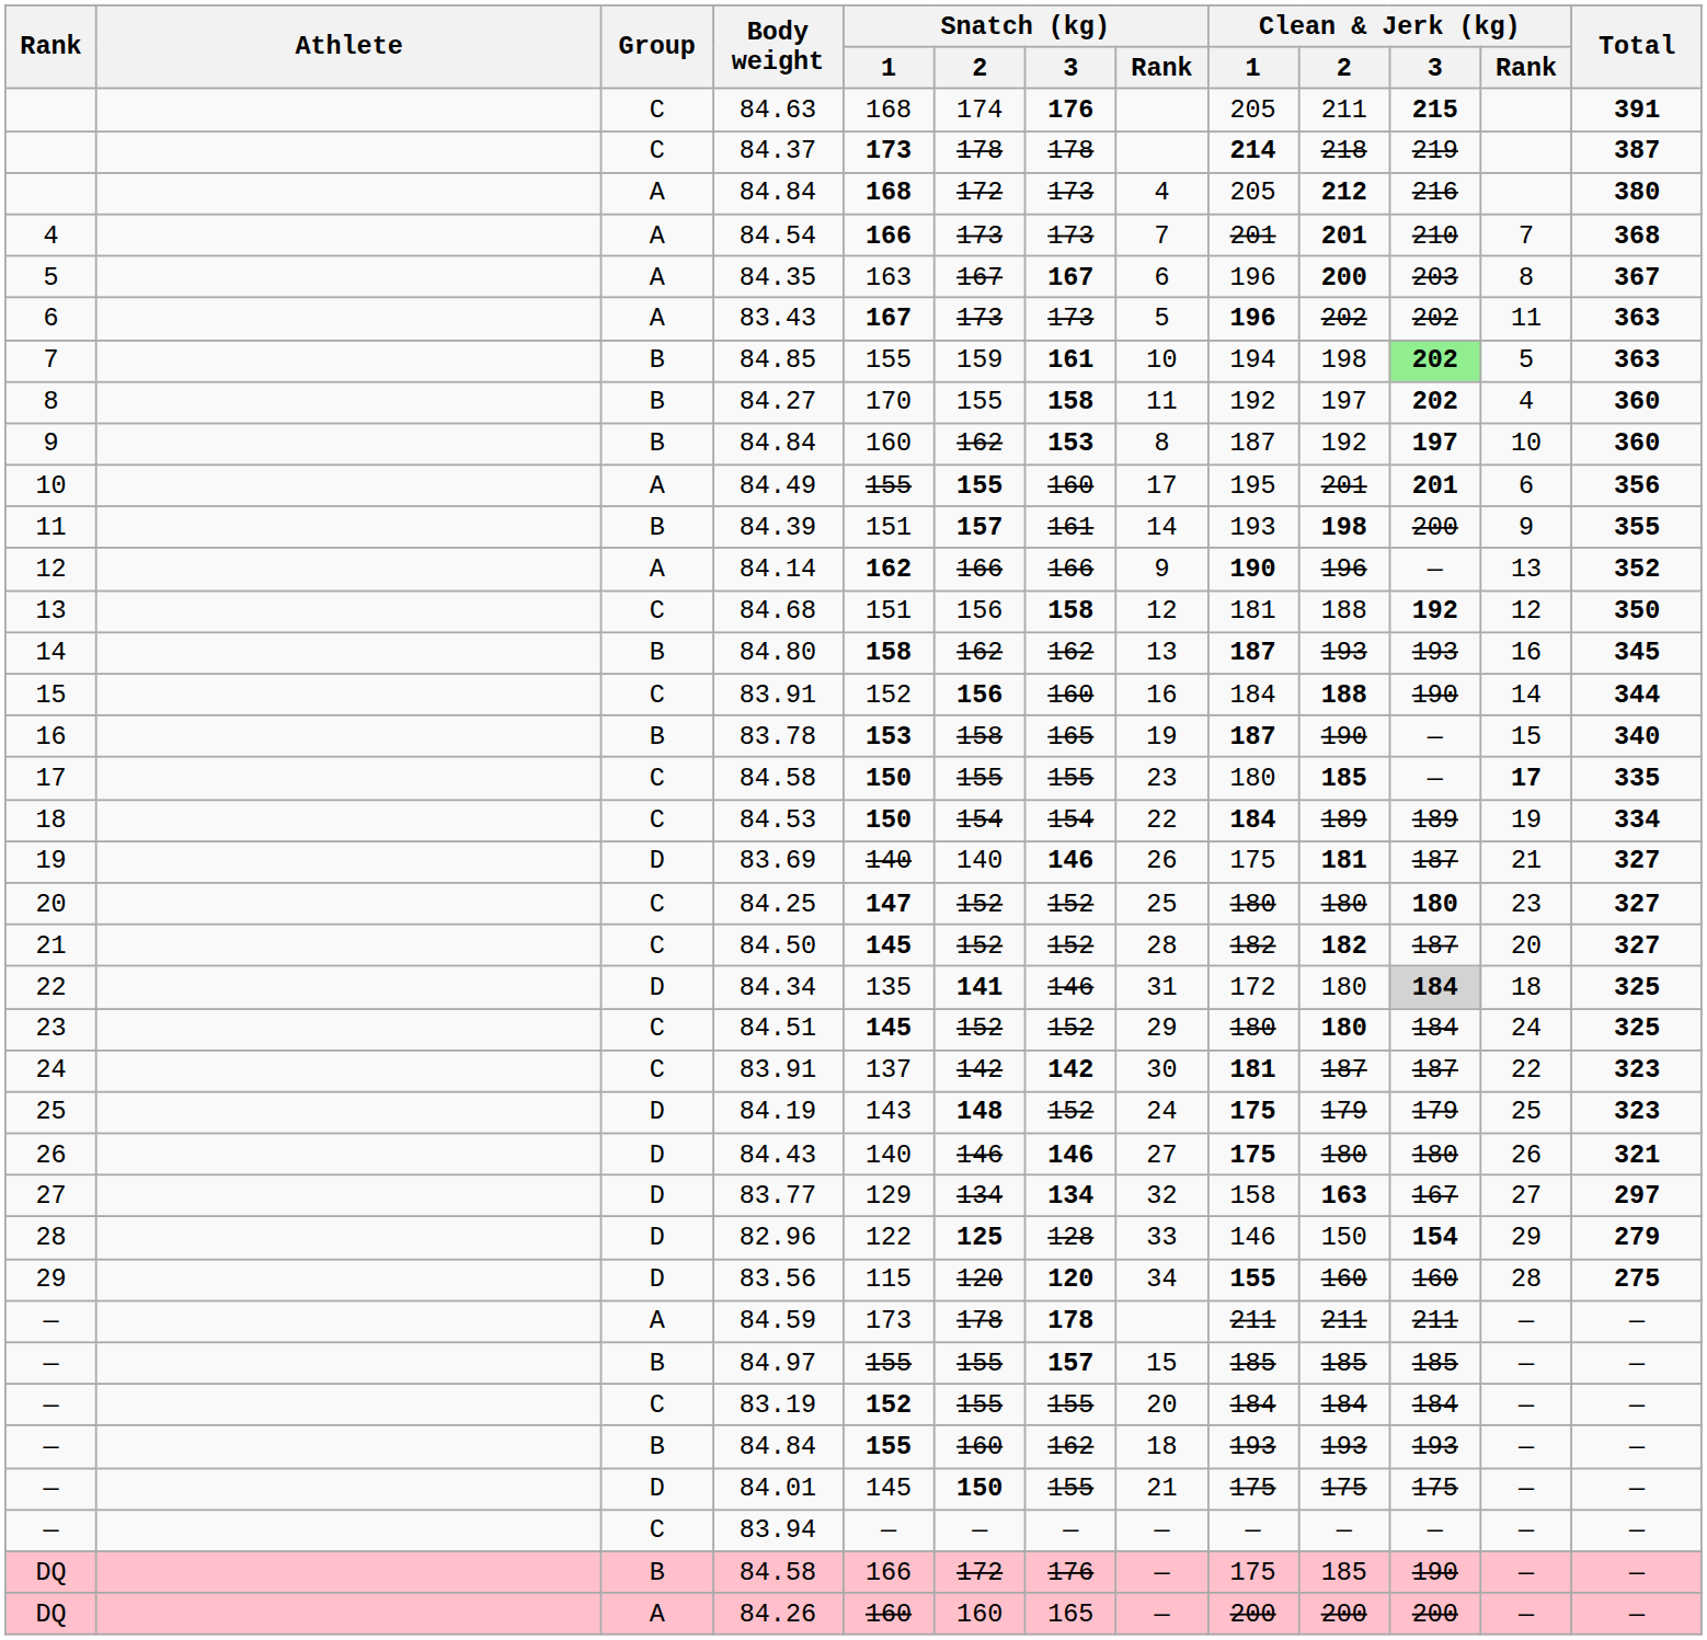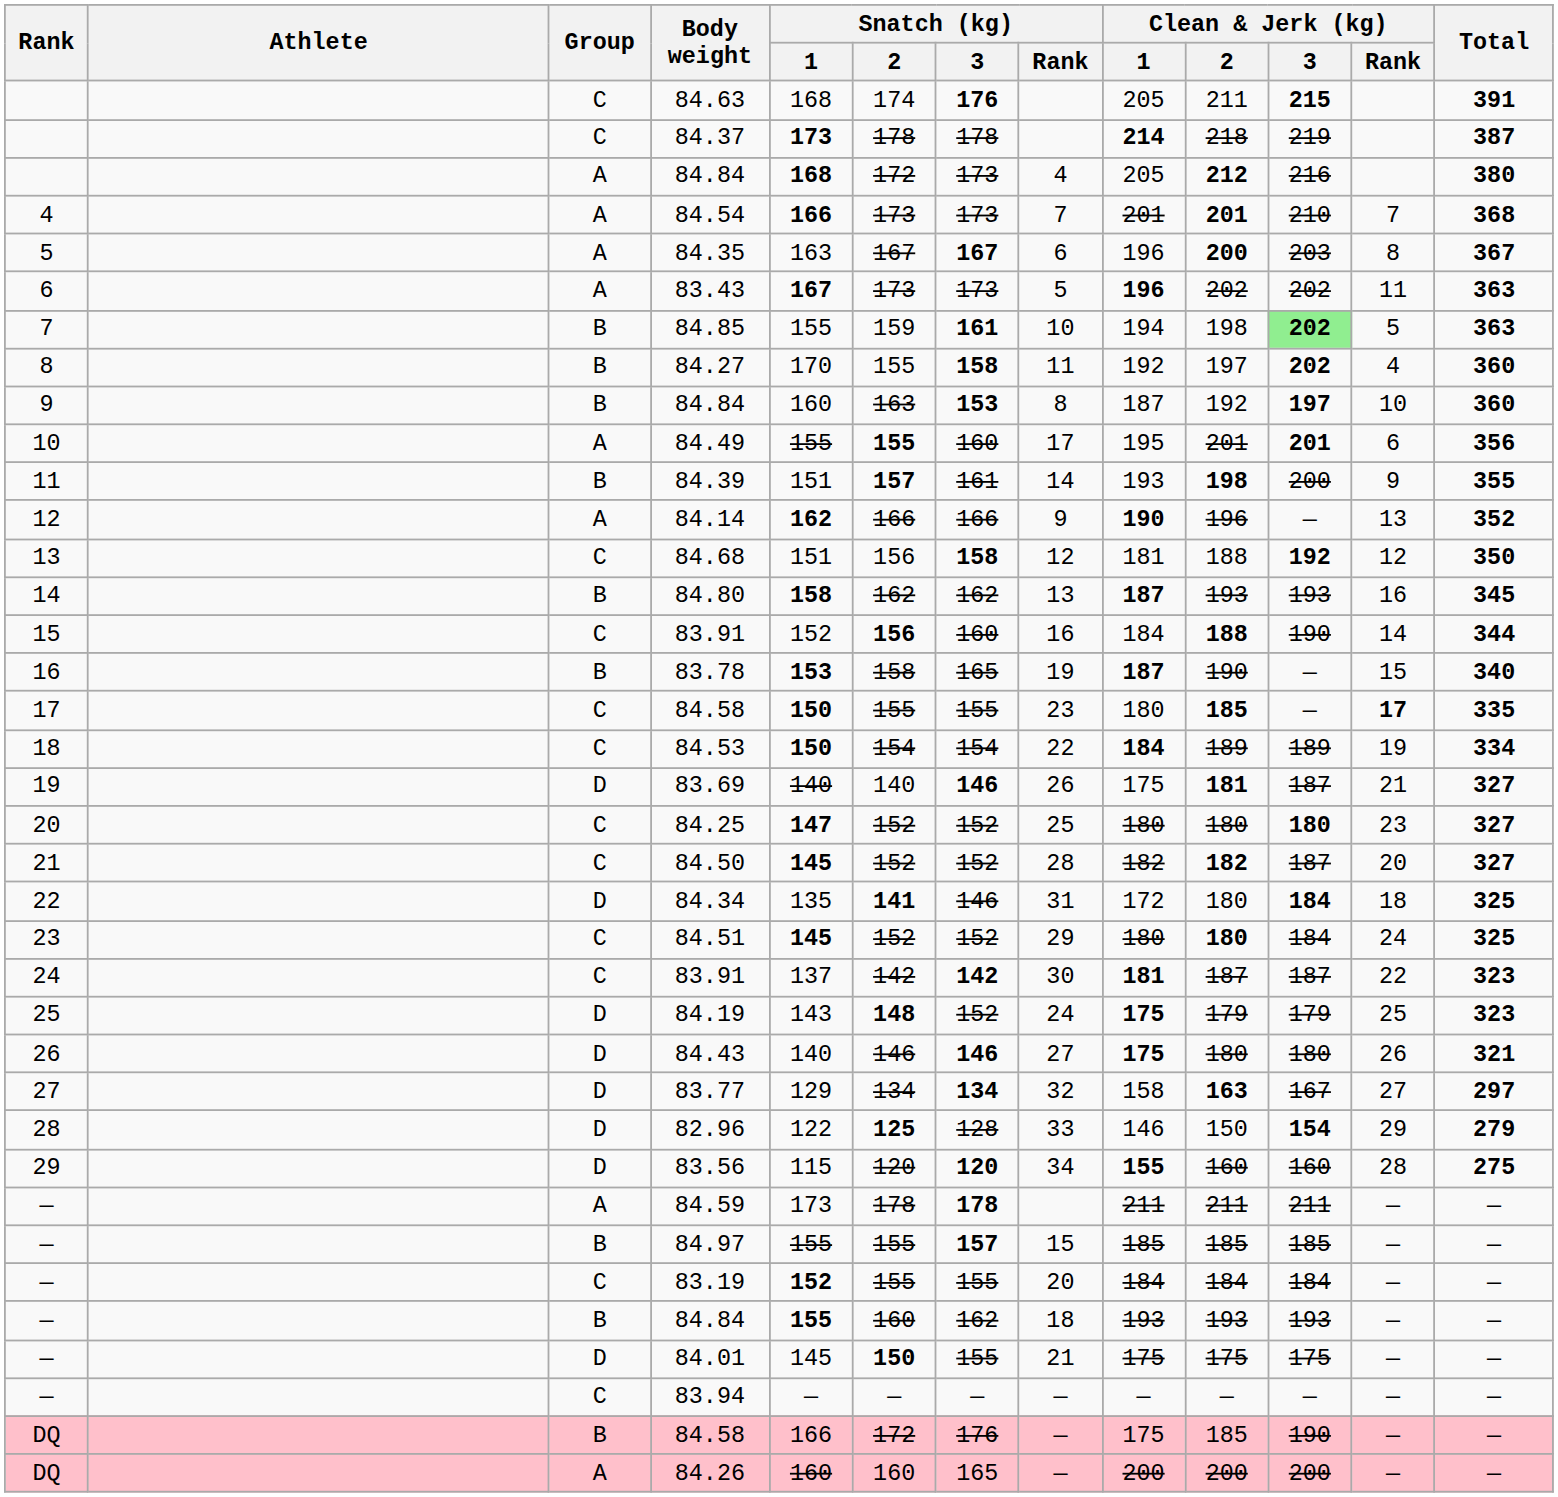9 / 84.84 | Snatch (kg) / 2: 162 -> 163
84.34 | Clean & Jerk (kg) / 3: lightgrey background -> no background
